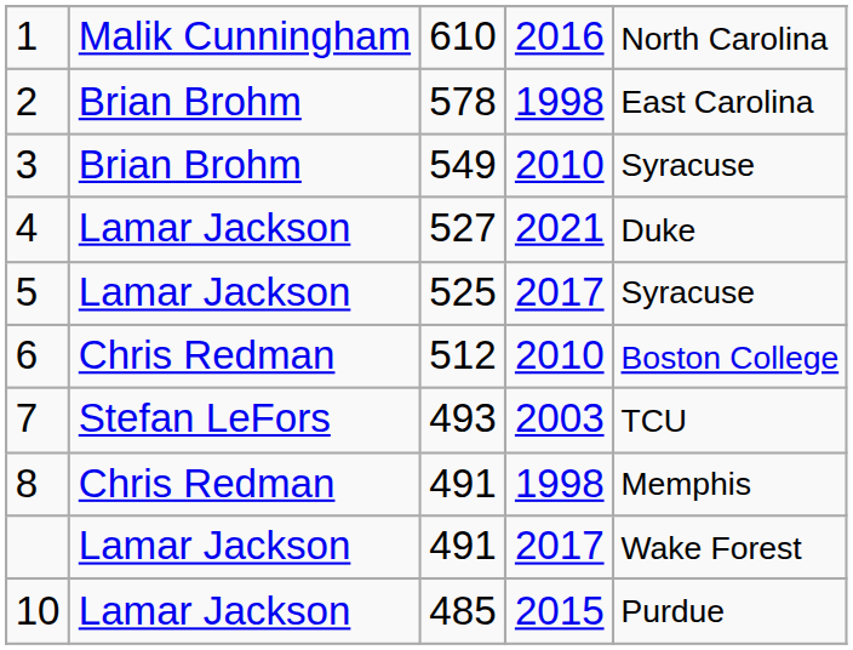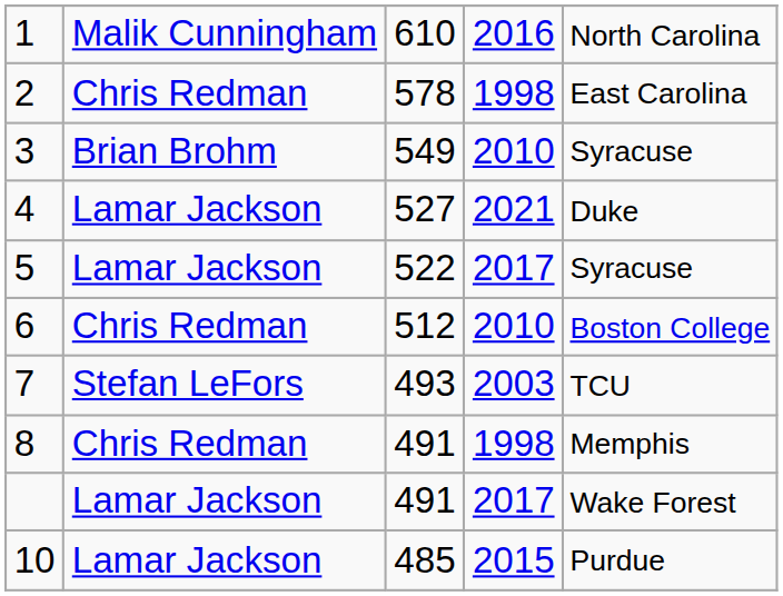2 | column 2: Brian Brohm -> Chris Redman
5 | column 3: 525 -> 522
